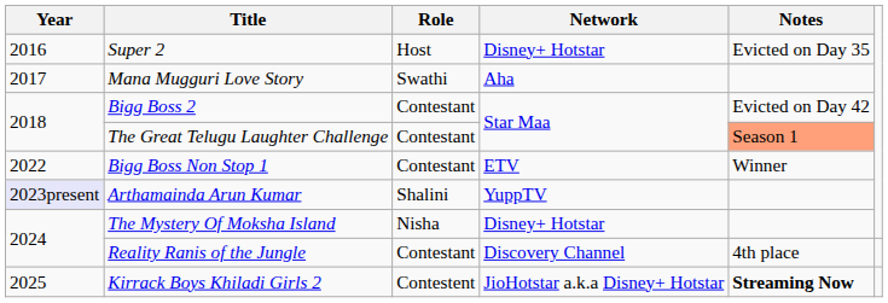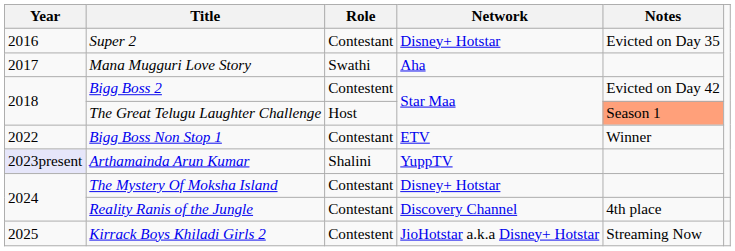Super 2 | Role: Host -> Contestant
Bigg Boss 2 | Role: Contestant -> Contestent
The Great Telugu Laughter Challenge | Role: Contestant -> Host
The Mystery Of Moksha Island | Role: Nisha -> Contestant
Kirrack Boys Khiladi Girls 2 | Notes: bold -> normal
